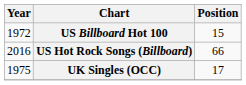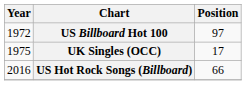US Billboard Hot 100 | Position: 15 -> 97
rows swapped: UK Singles (OCC) <-> US Hot Rock Songs (Billboard)
